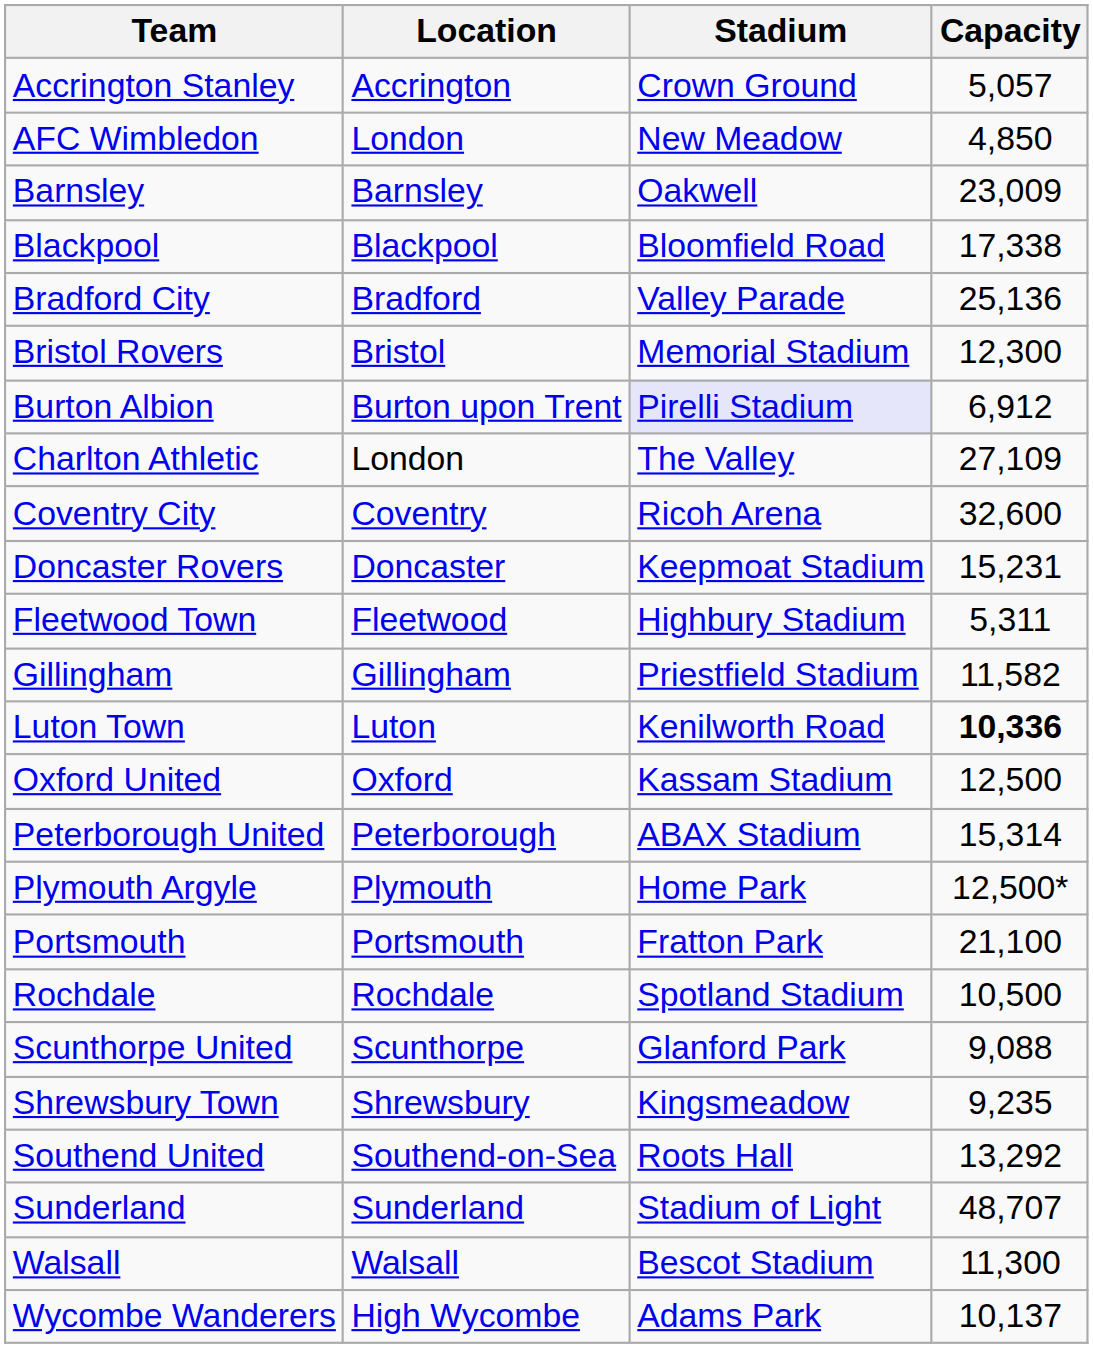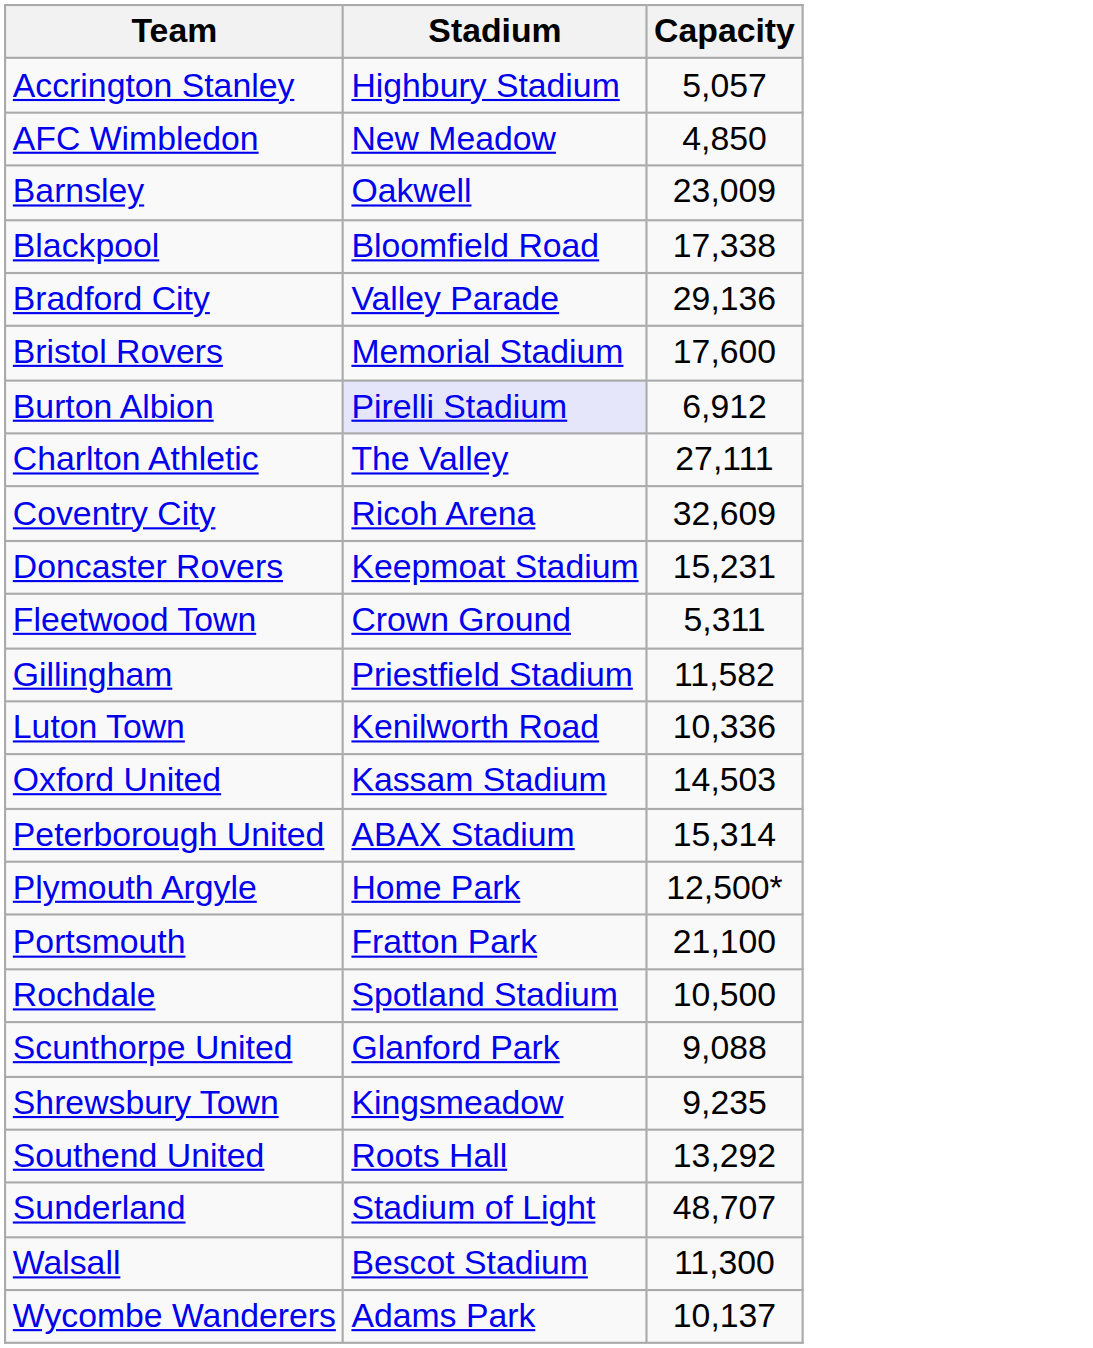- column: Location | Accrington | London | Barnsley | Blackpool | Bradford | Bristol | Burton upon Trent | London | Coventry | Doncaster | Fleetwood | Gillingham | Luton | Oxford | Peterborough | Plymouth | Portsmouth | Rochdale | Scunthorpe | Shrewsbury | Southend-on-Sea | Sunderland | Walsall | High Wycombe
Accrington Stanley | Stadium: Crown Ground -> Highbury Stadium
Bradford City | Capacity: 25,136 -> 29,136
Bristol Rovers | Capacity: 12,300 -> 17,600
Charlton Athletic | Capacity: 27,109 -> 27,111
Coventry City | Capacity: 32,600 -> 32,609
Fleetwood Town | Stadium: Highbury Stadium -> Crown Ground
Luton Town | Capacity: bold -> normal
Oxford United | Capacity: 12,500 -> 14,503
